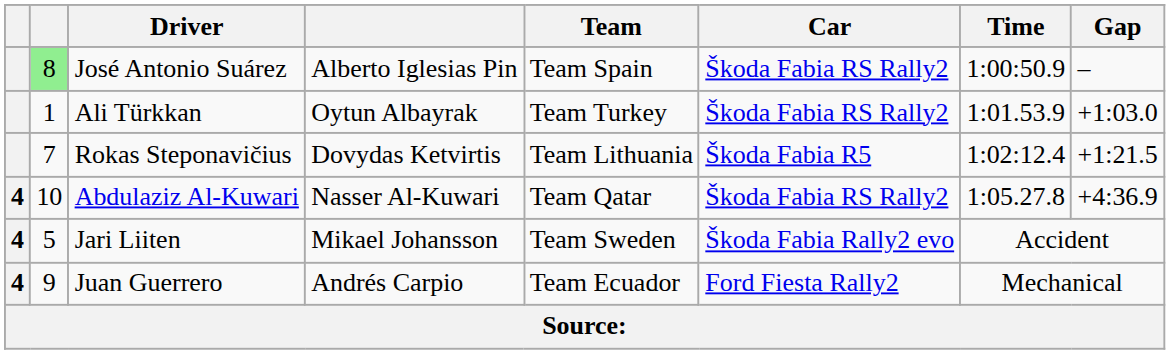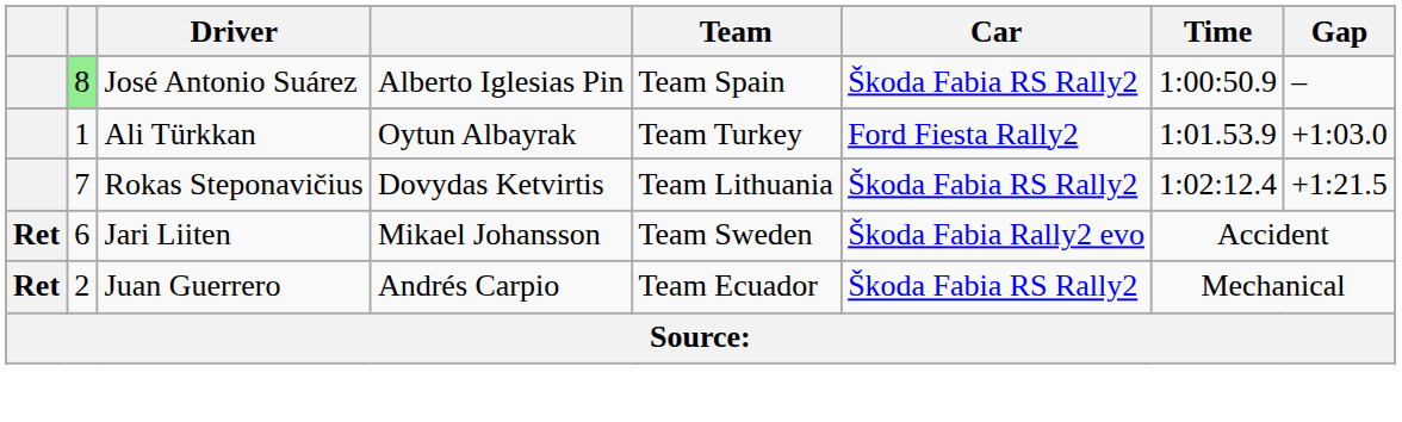Ali Türkkan | Car: Škoda Fabia RS Rally2 -> Ford Fiesta Rally2
Rokas Steponavičius | Car: Škoda Fabia R5 -> Škoda Fabia RS Rally2
- row: 4 | 10 | Abdulaziz Al-Kuwari | Nasser Al-Kuwari | Team Qatar | Škoda Fabia RS Rally2 | 1:05.27.8 | +4:36.9
Jari Liiten | column 1: 4 -> Ret
Jari Liiten | column 2: 5 -> 6
Juan Guerrero | column 1: 4 -> Ret
Juan Guerrero | column 2: 9 -> 2
Juan Guerrero | Car: Ford Fiesta Rally2 -> Škoda Fabia RS Rally2
